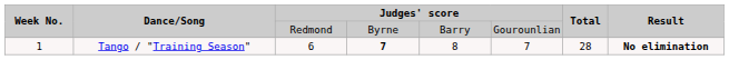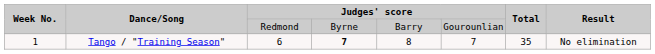1 | Total: 28 -> 35
1 | Result: bold -> normal
